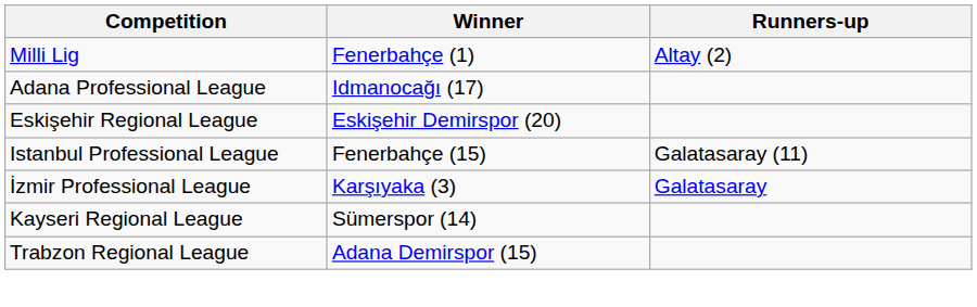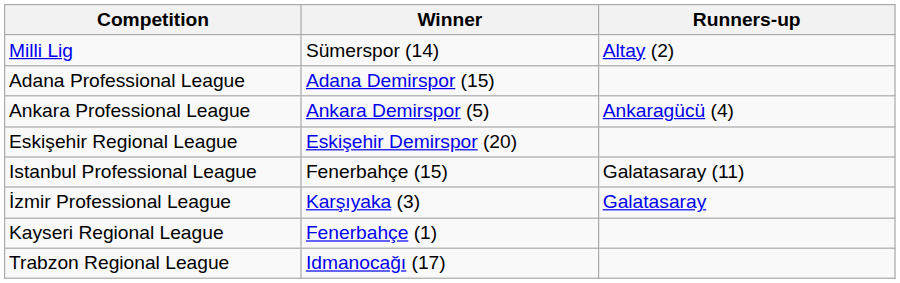Milli Lig | Winner: Fenerbahçe (1) -> Sümerspor (14)
Adana Professional League | Winner: Idmanocağı (17) -> Adana Demirspor (15)
+ row: Ankara Professional League | Ankara Demirspor (5) | Ankaragücü (4)
Kayseri Regional League | Winner: Sümerspor (14) -> Fenerbahçe (1)
Trabzon Regional League | Winner: Adana Demirspor (15) -> Idmanocağı (17)
